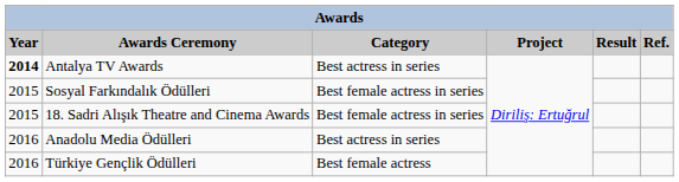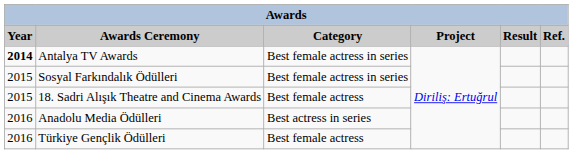Antalya TV Awards | Category: Best actress in series -> Best female actress in series
18. Sadri Alışık Theatre and Cinema Awards | Category: Best female actress in series -> Best female actress
